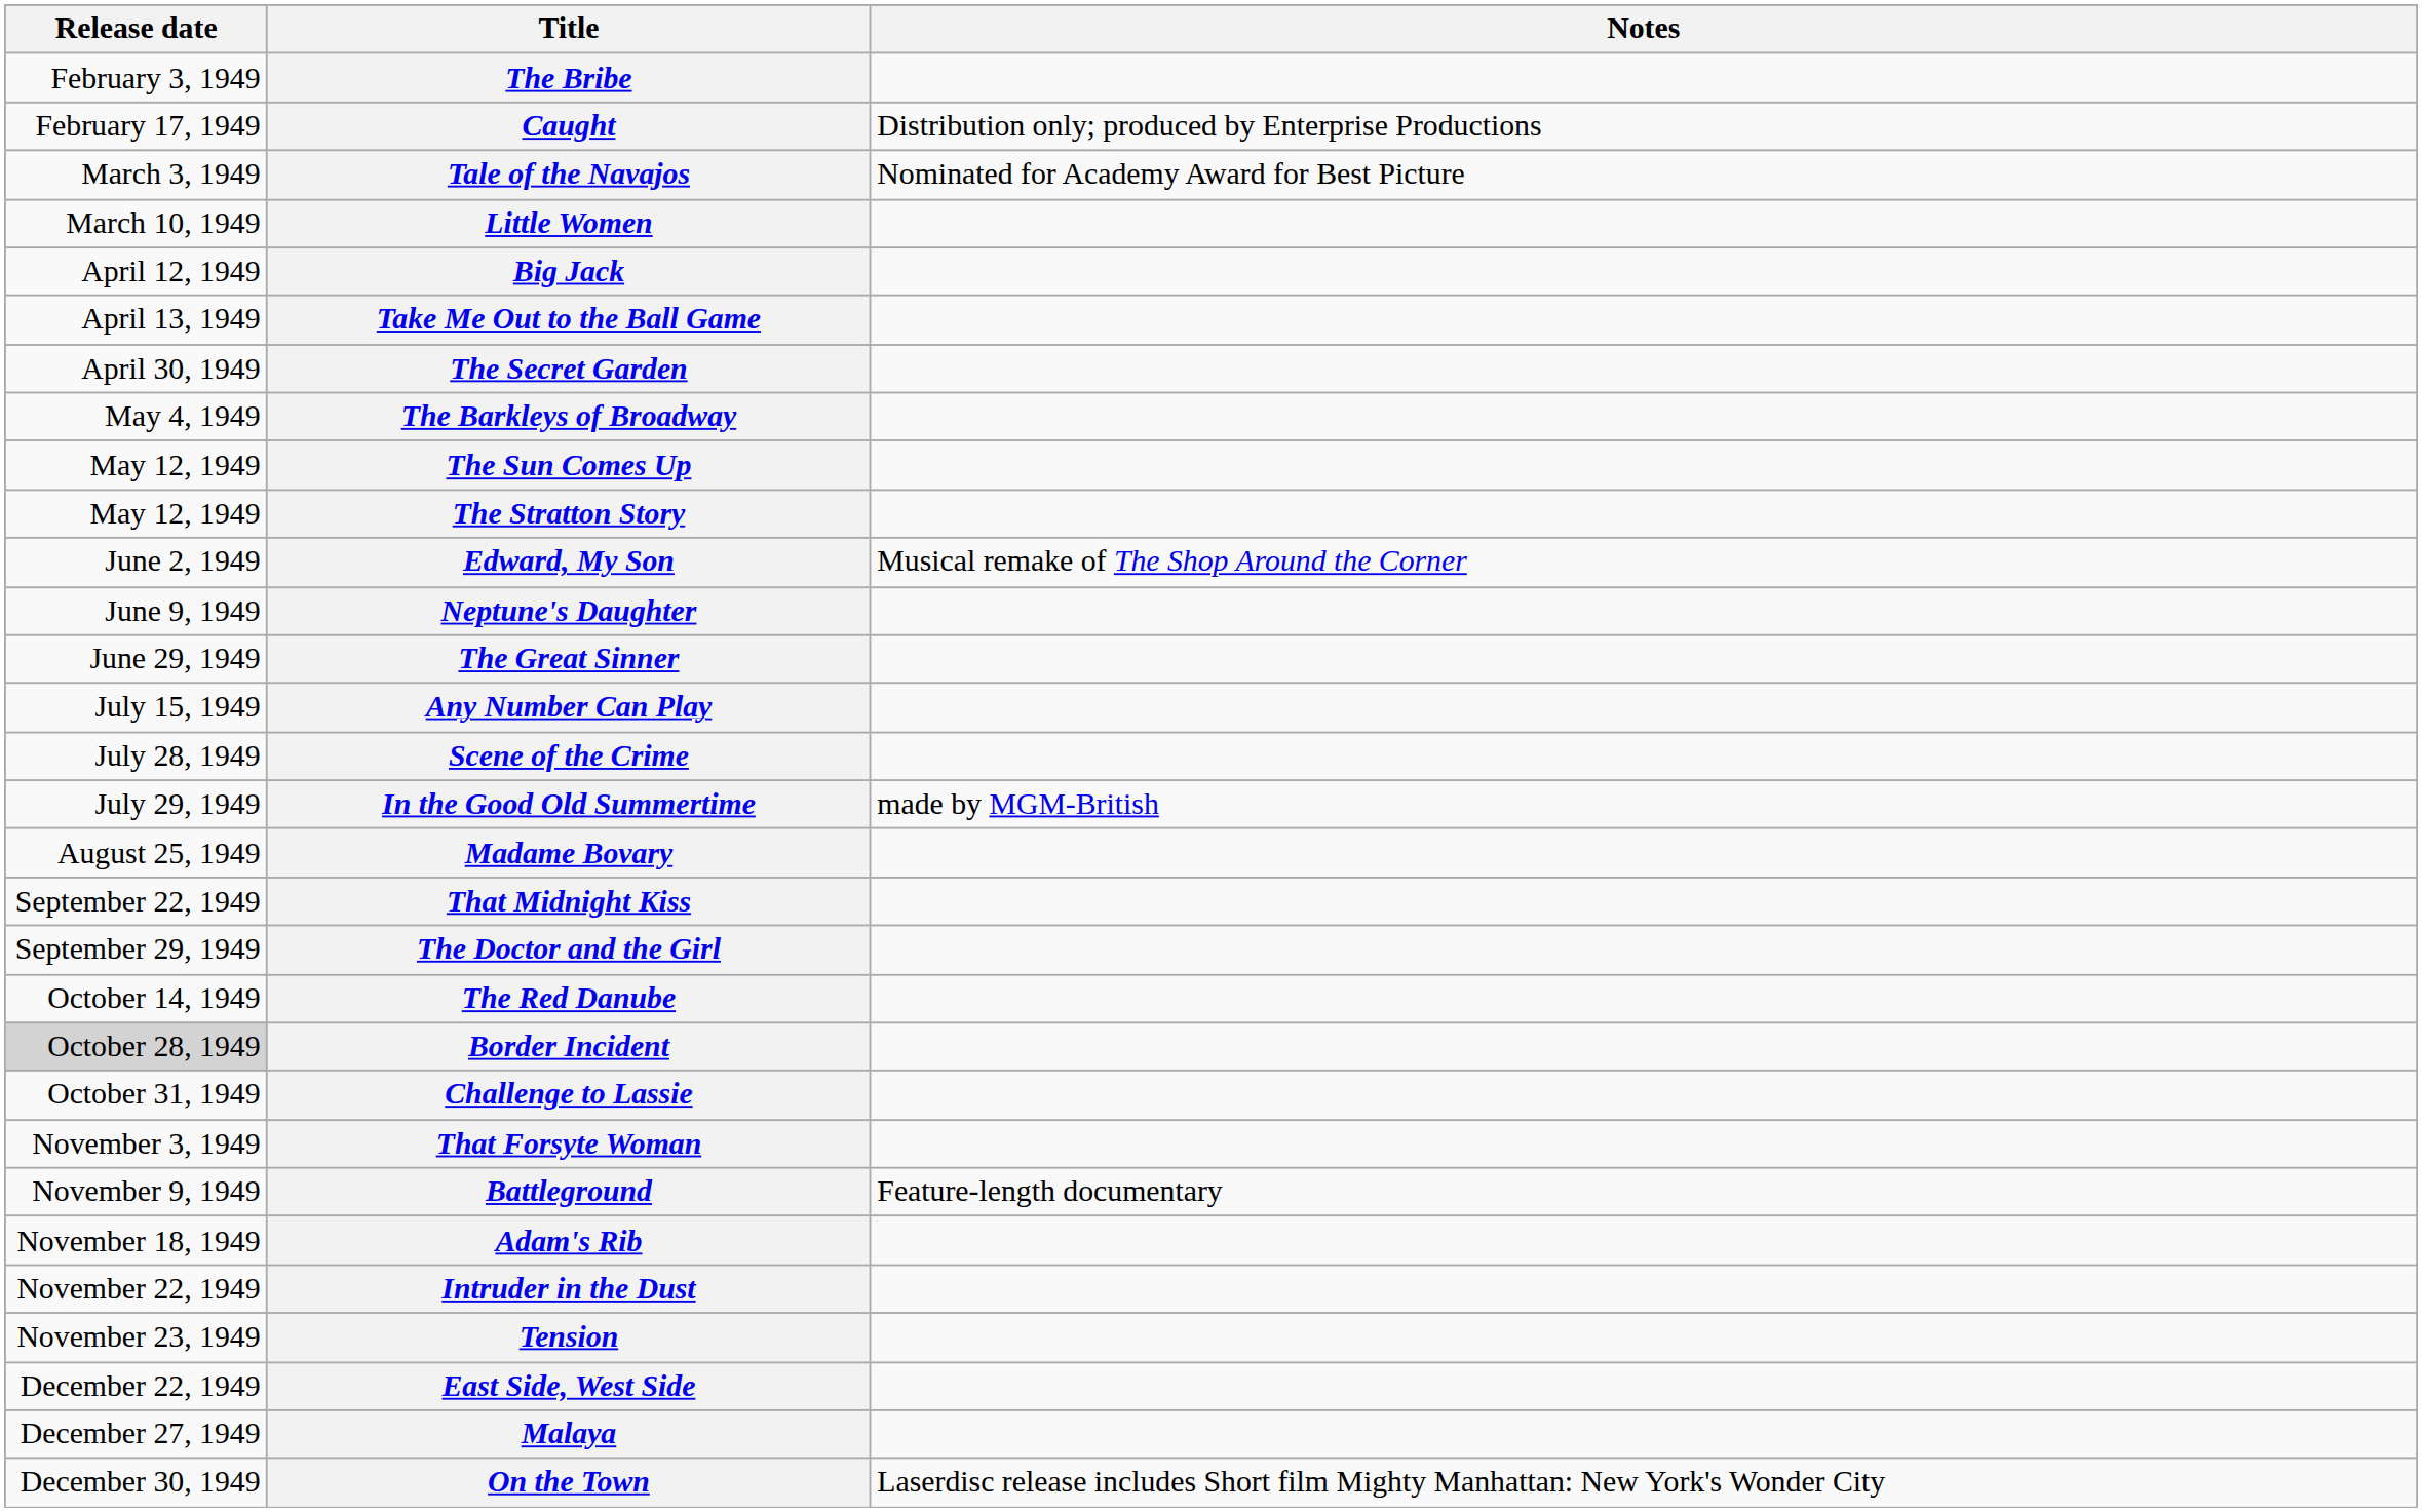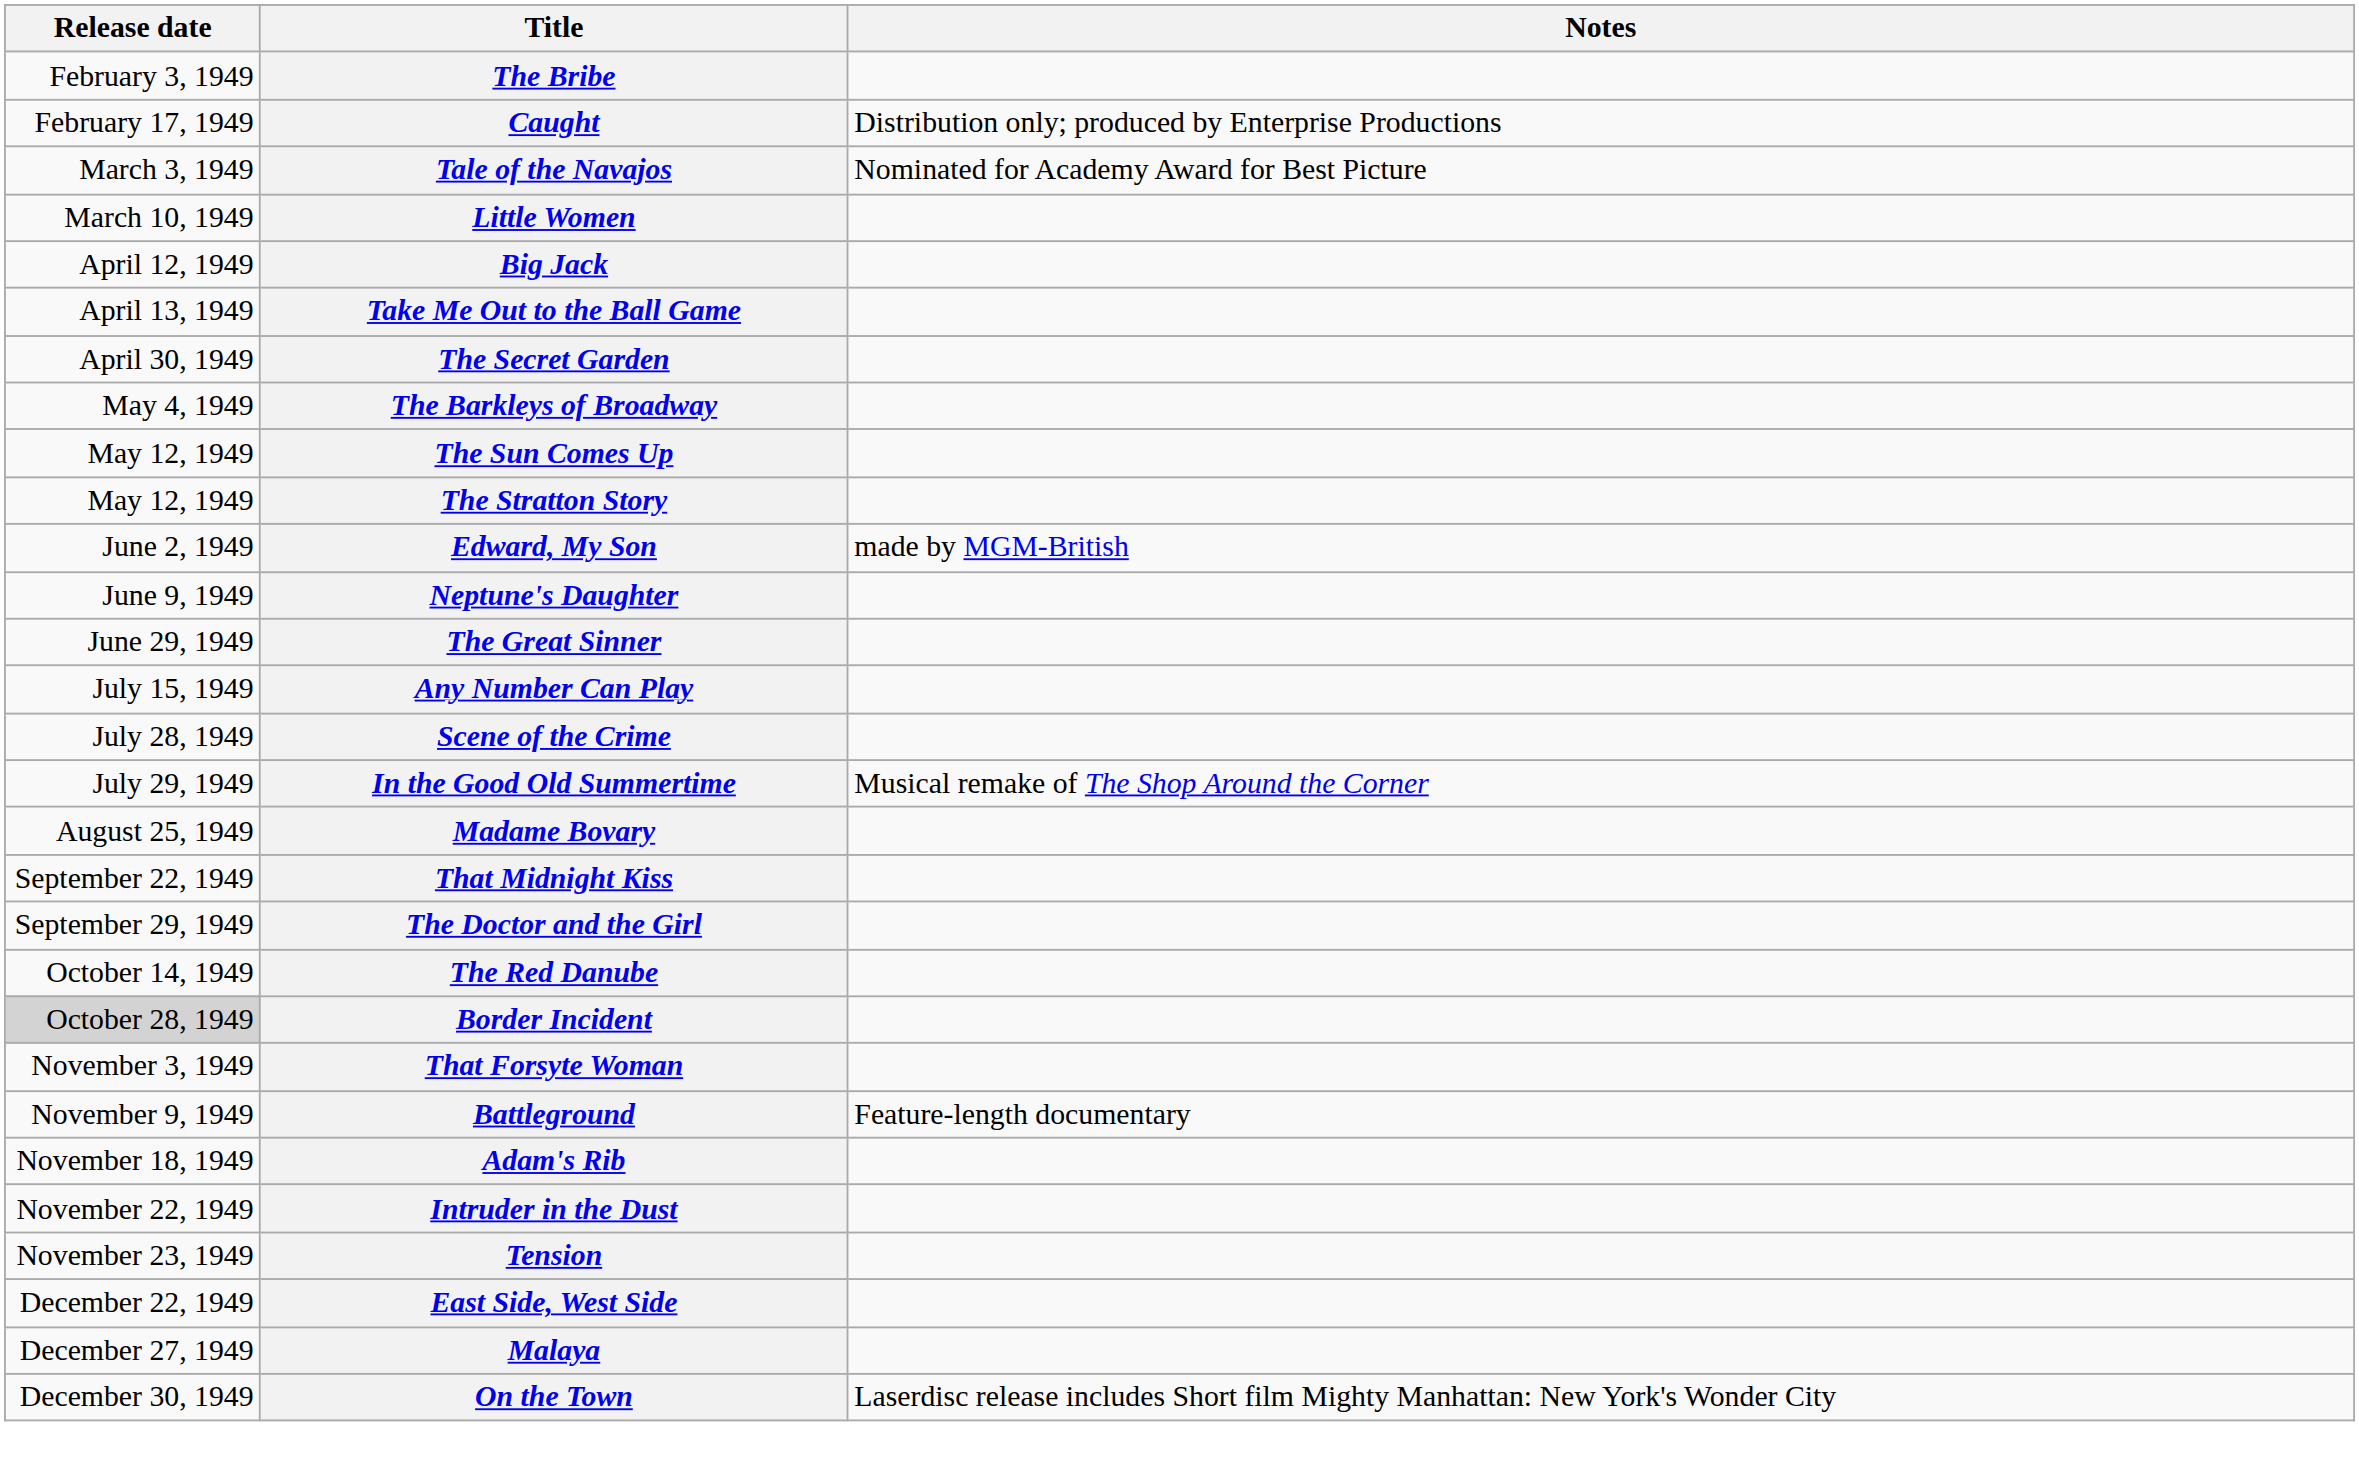Edward, My Son | Notes: Musical remake of The Shop Around the Corner -> made by MGM-British
In the Good Old Summertime | Notes: made by MGM-British -> Musical remake of The Shop Around the Corner
- row: October 31, 1949 | Challenge to Lassie
